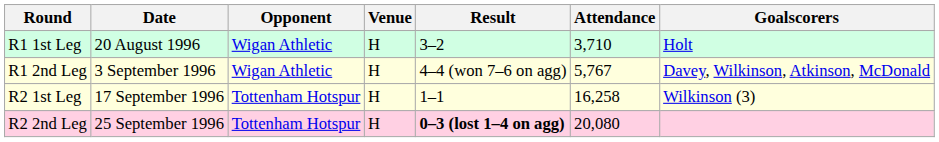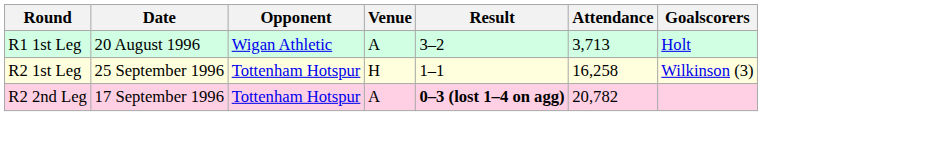R1 1st Leg | Venue: H -> A
R1 1st Leg | Attendance: 3,710 -> 3,713
- row: R1 2nd Leg | 3 September 1996 | Wigan Athletic | H | 4–4 (won 7–6 on agg) | 5,767 | Davey, Wilkinson, Atkinson, McDonald
R2 1st Leg | Date: 17 September 1996 -> 25 September 1996
R2 2nd Leg | Date: 25 September 1996 -> 17 September 1996
R2 2nd Leg | Venue: H -> A
R2 2nd Leg | Attendance: 20,080 -> 20,782
